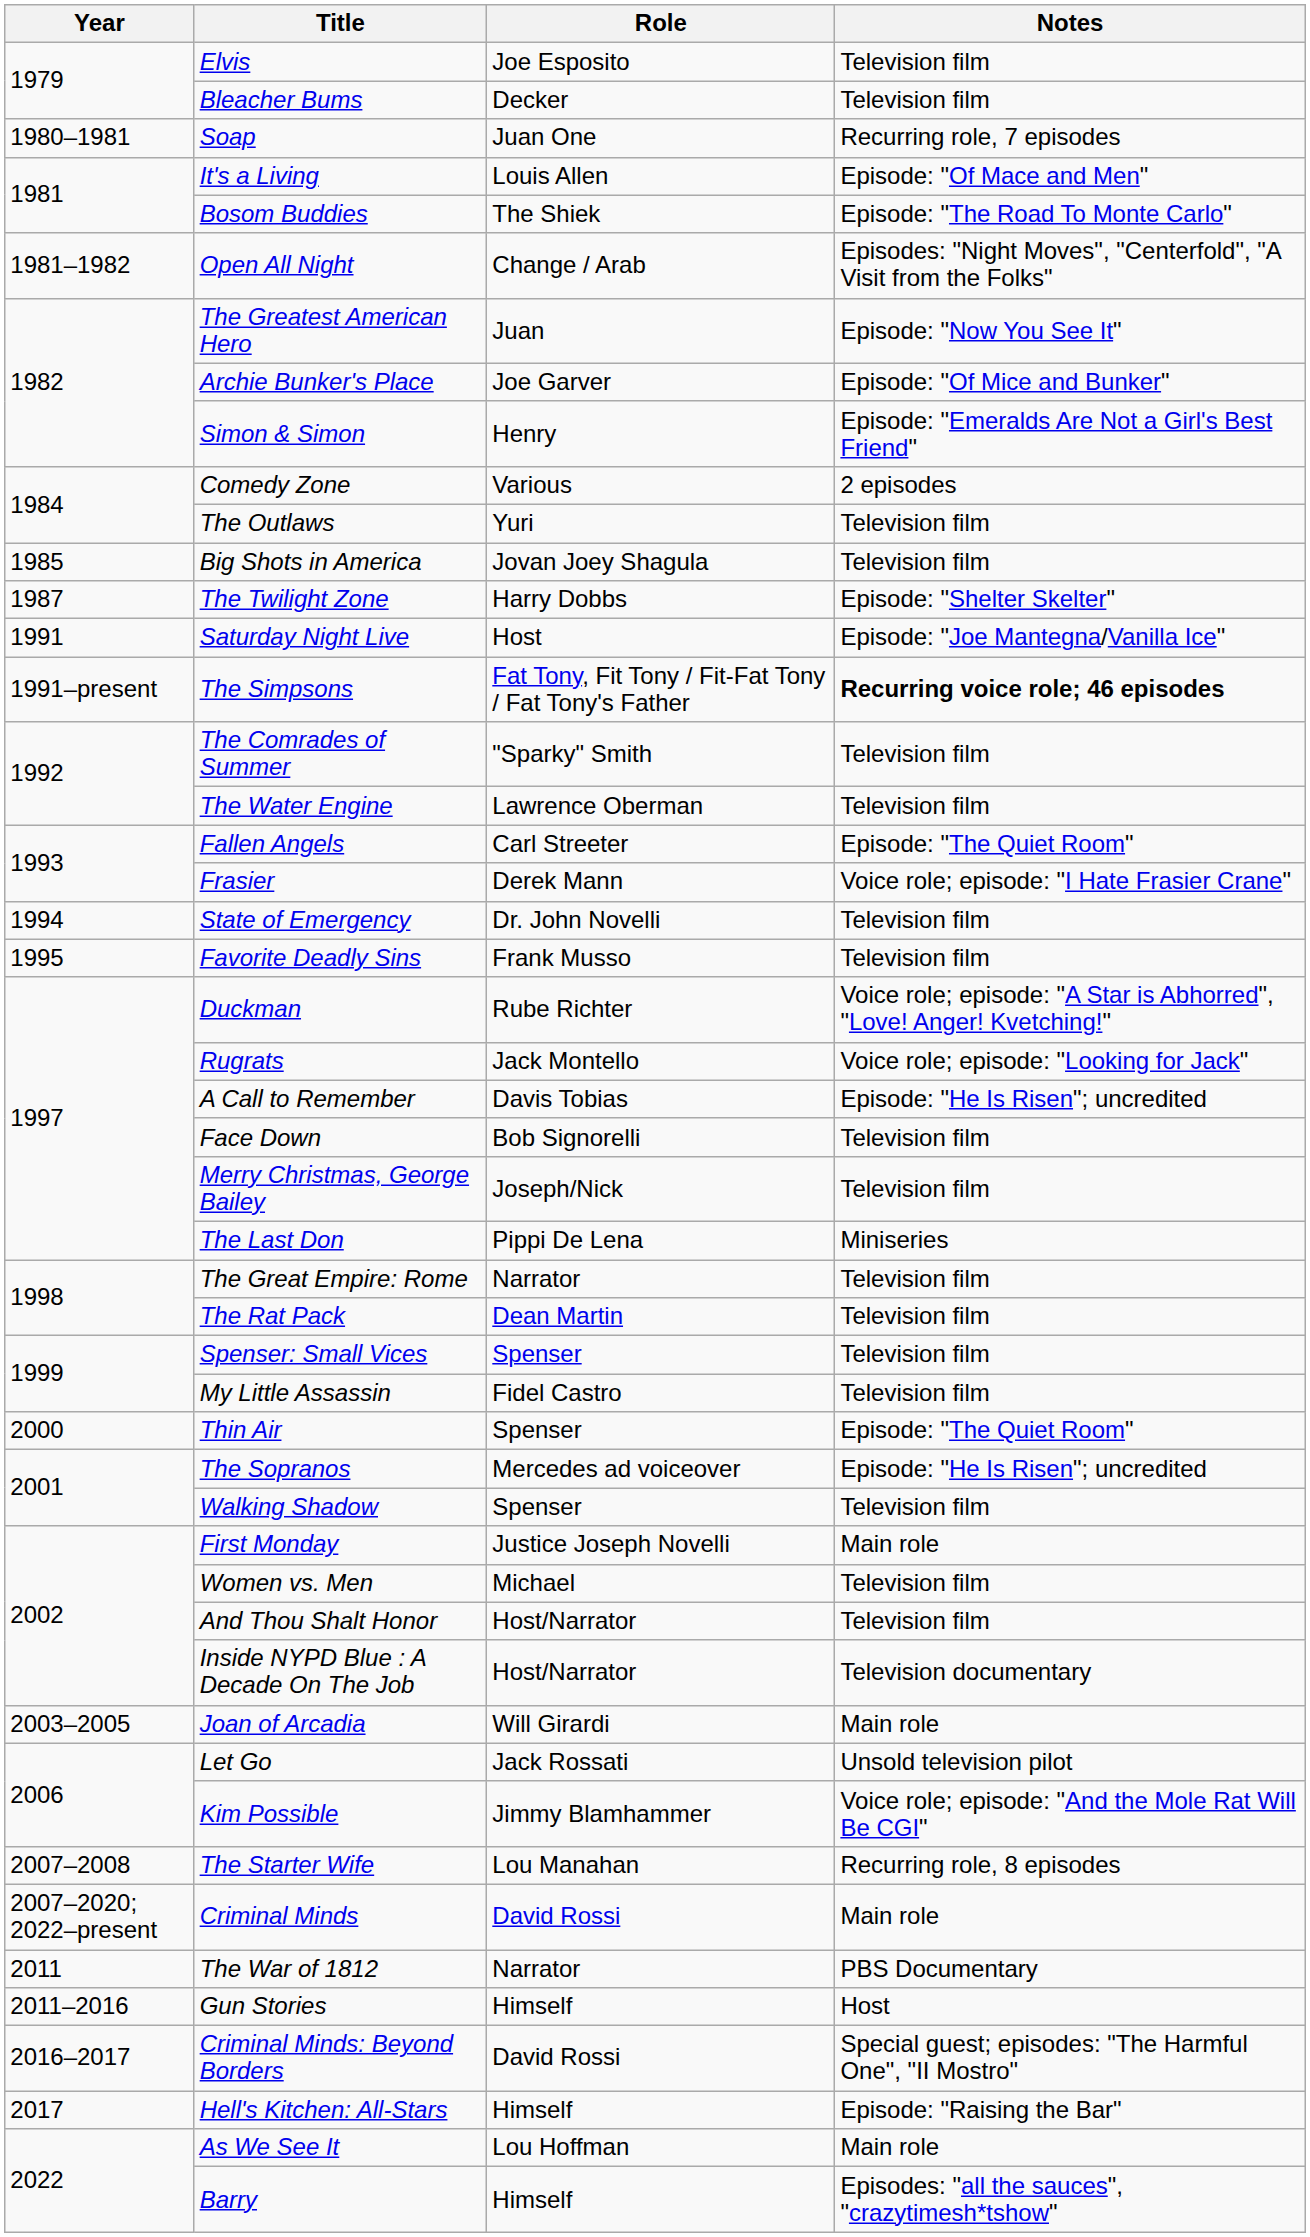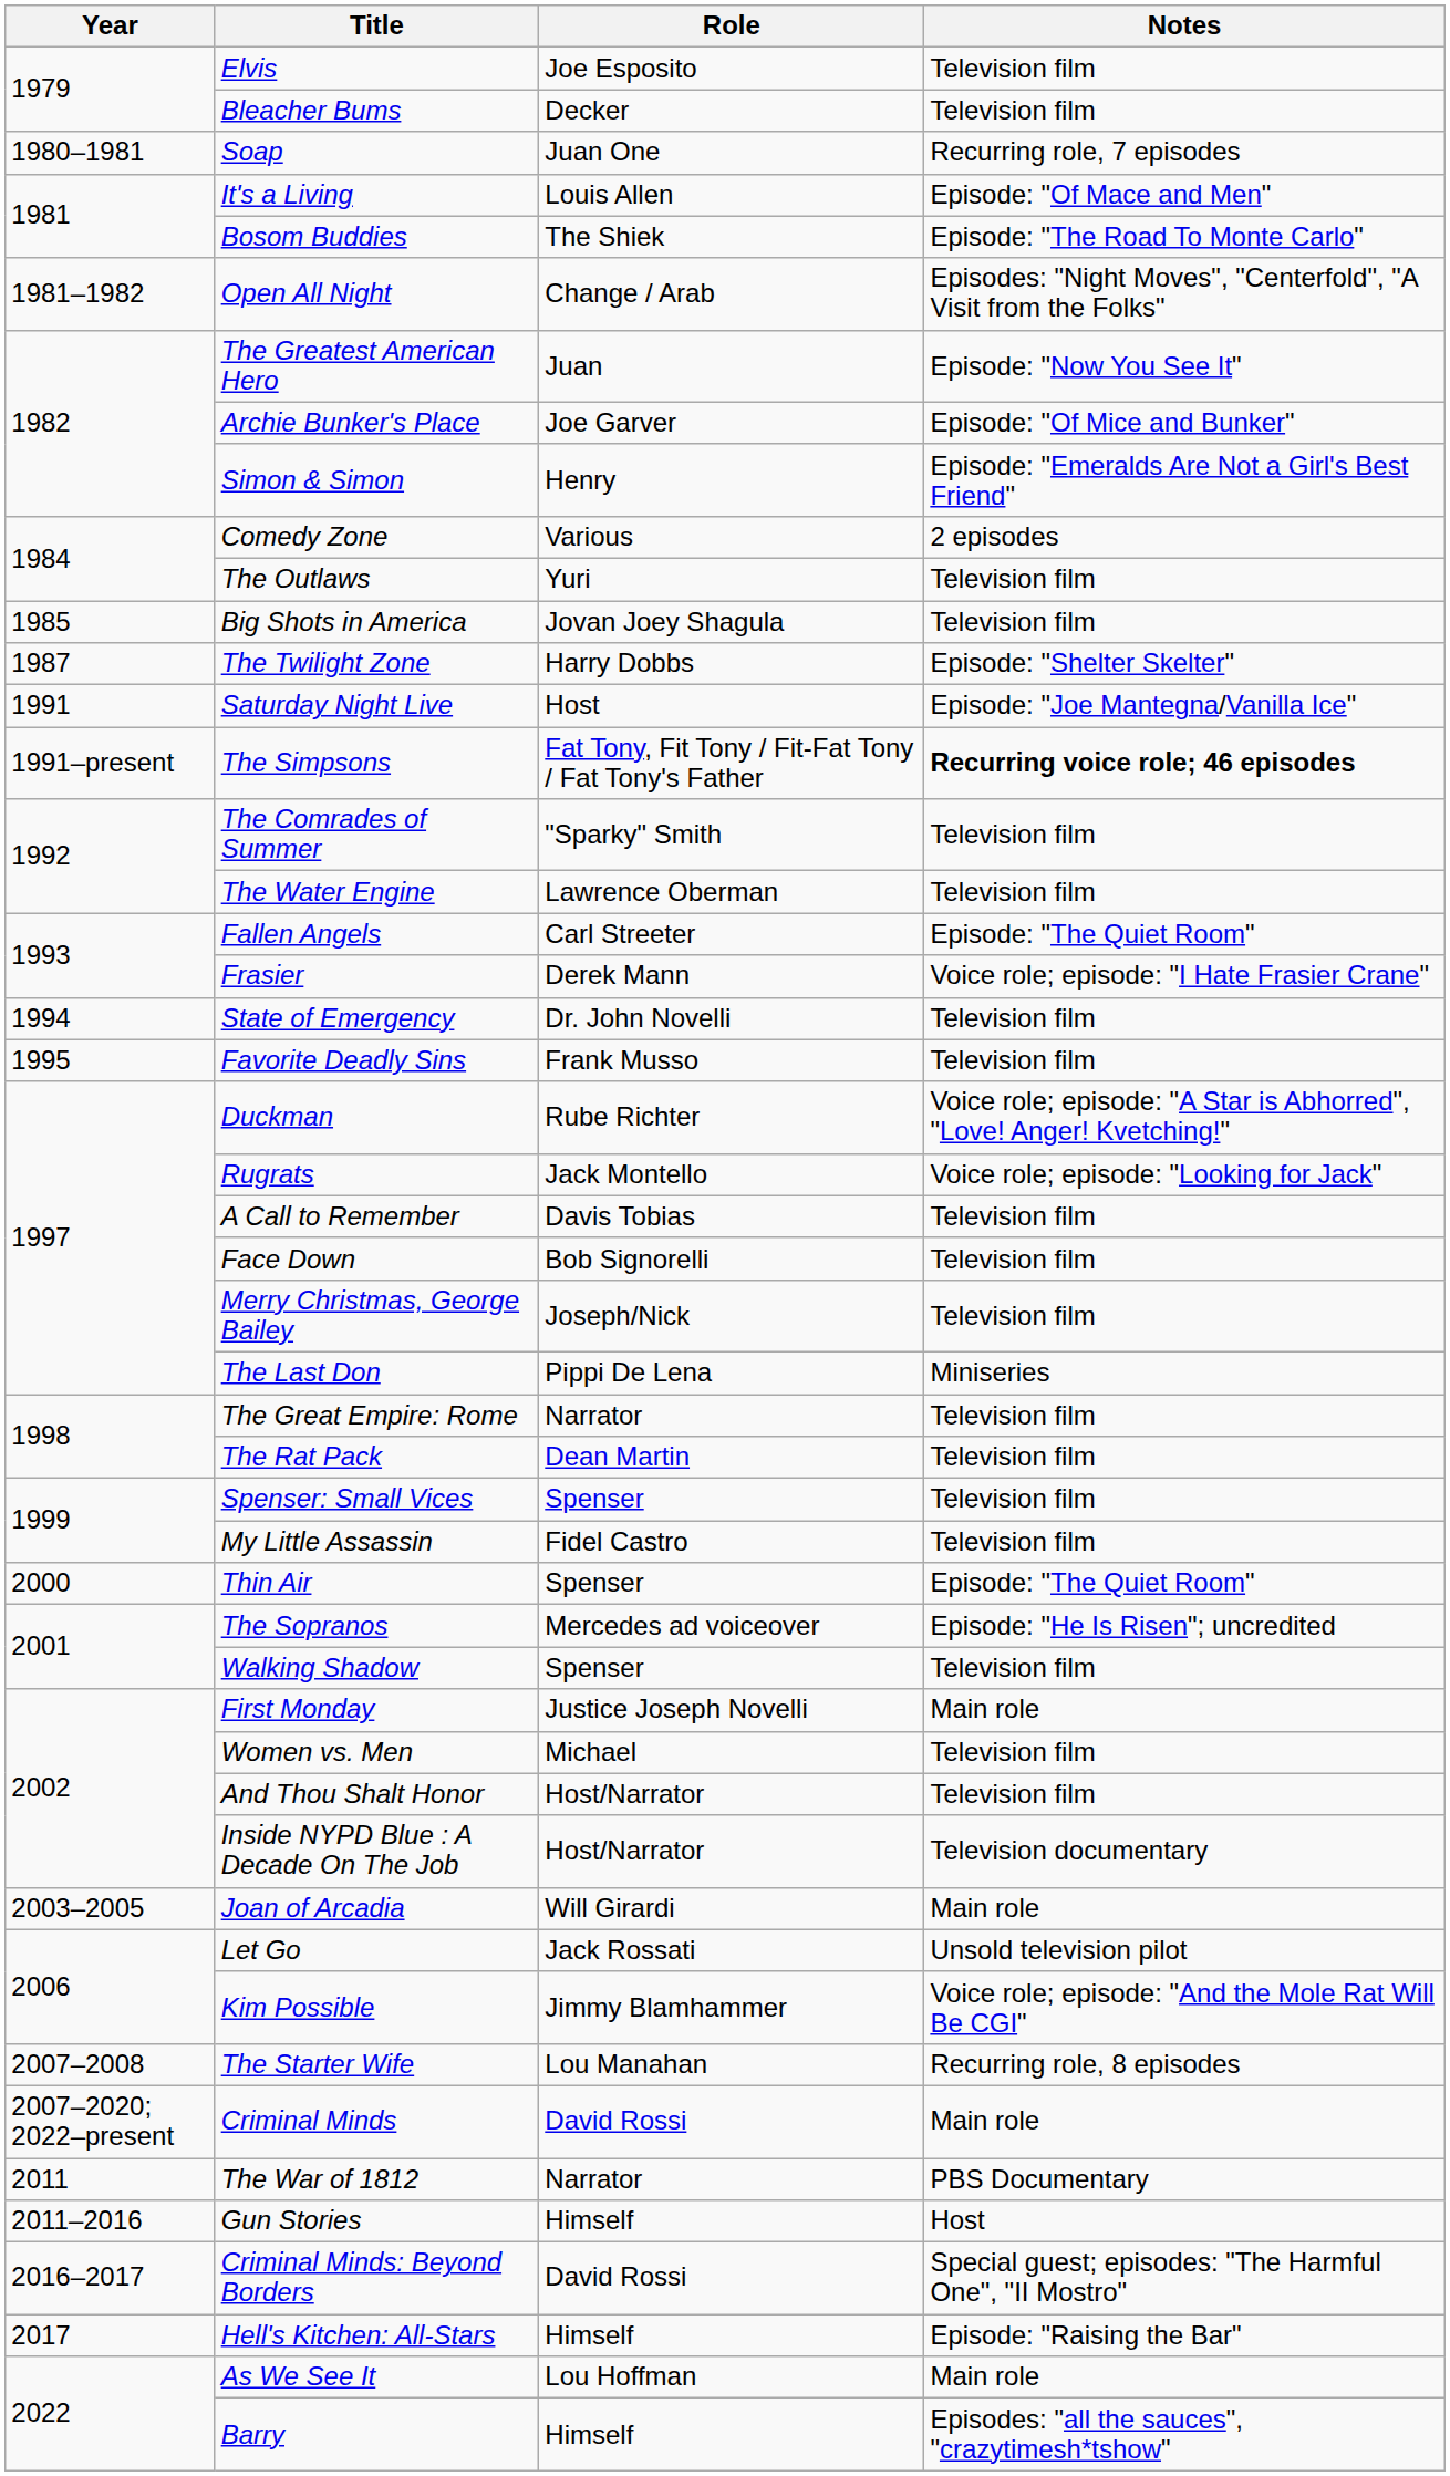A Call to Remember | Notes: Episode: "He Is Risen"; uncredited -> Television film
